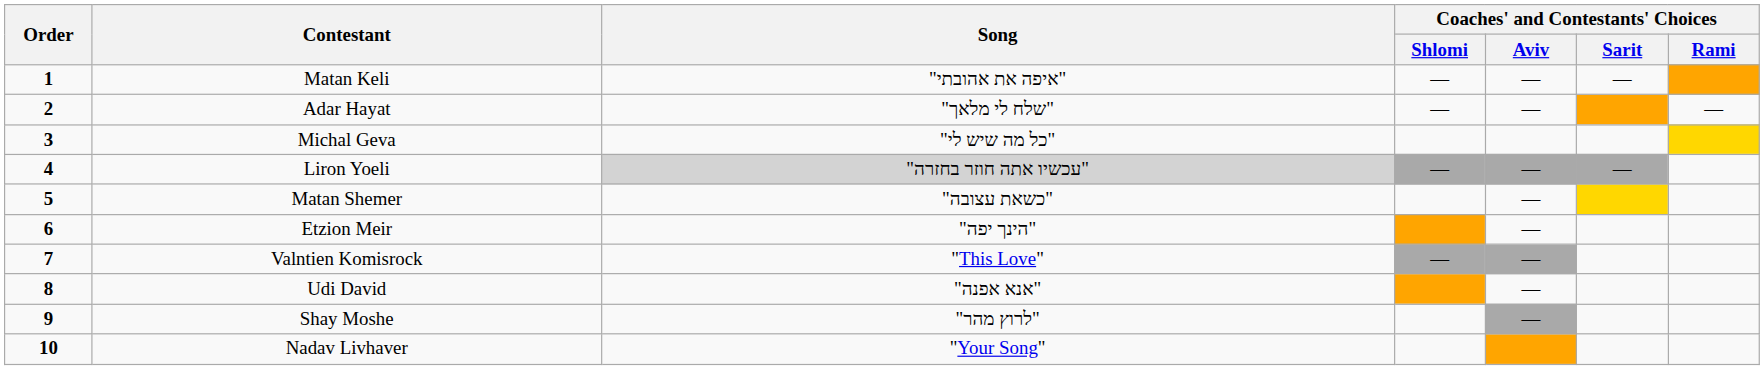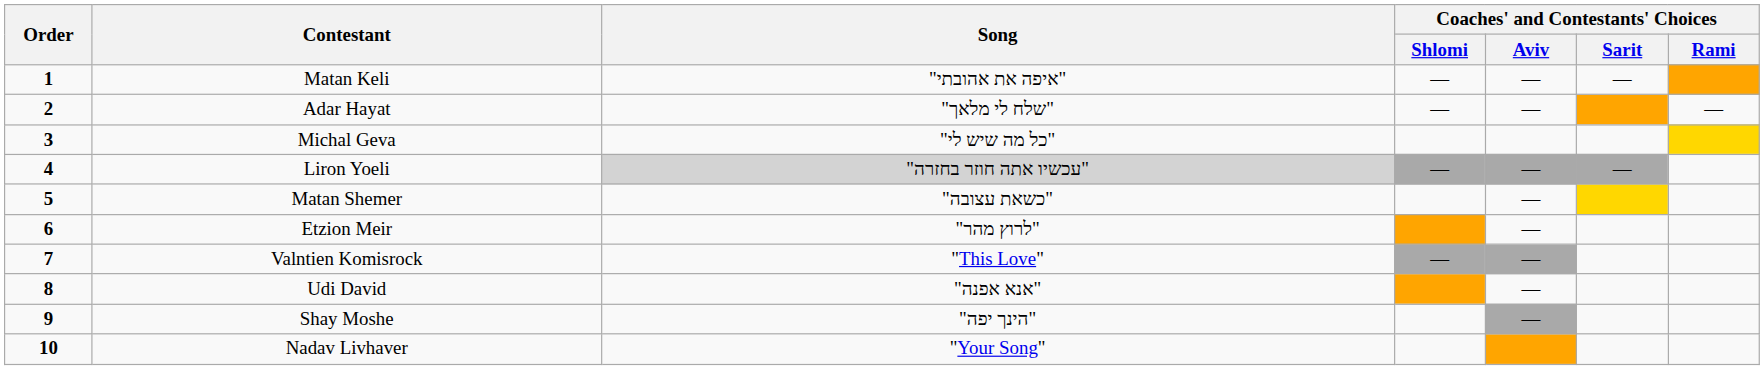Etzion Meir | Song: "הינך יפה" -> "לרוץ מהר"
Shay Moshe | Song: "לרוץ מהר" -> "הינך יפה"
